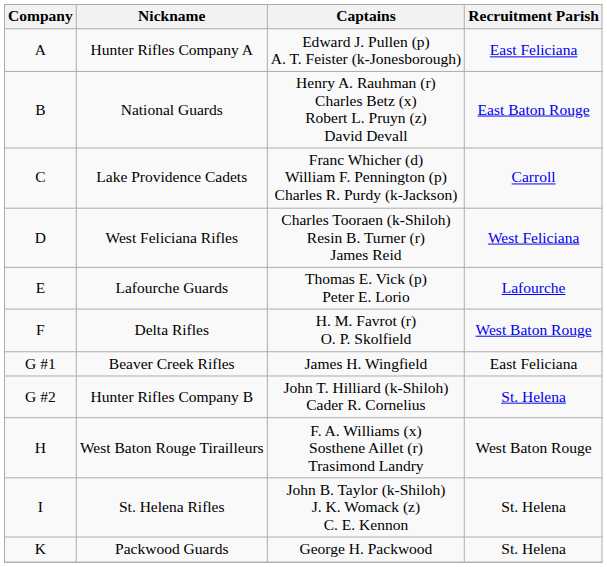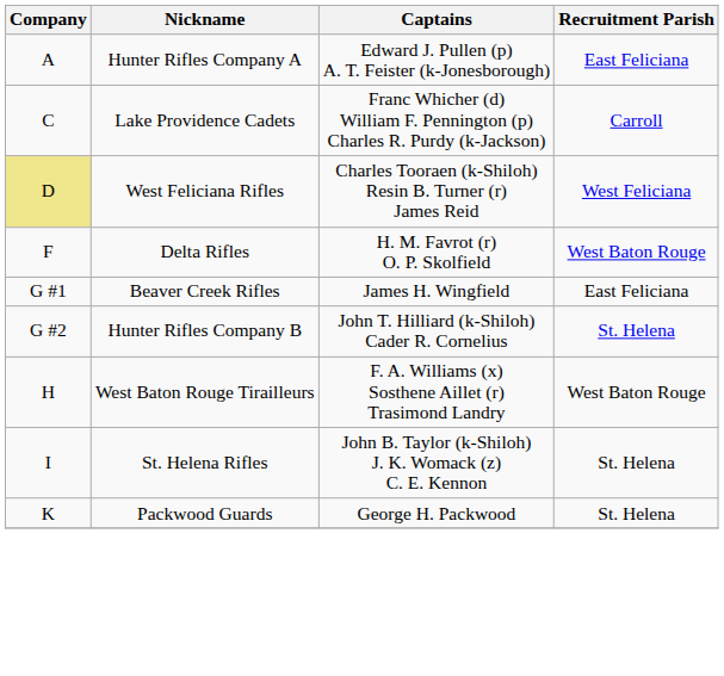- row: B | National Guards | Henry A. Rauhman (r) Charles Betz (x) Robert L. Pruyn (z) David Devall | East Baton Rouge
West Feliciana Rifles | Company: no background -> khaki background
- row: E | Lafourche Guards | Thomas E. Vick (p) Peter E. Lorio | Lafourche
